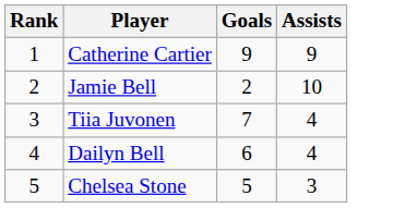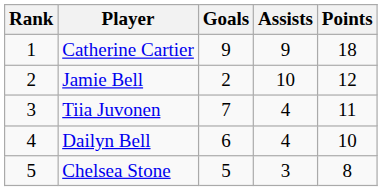+ column: Points | 18 | 12 | 11 | 10 | 8
